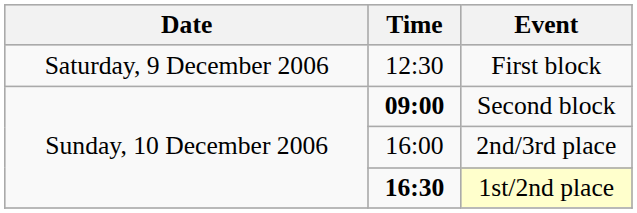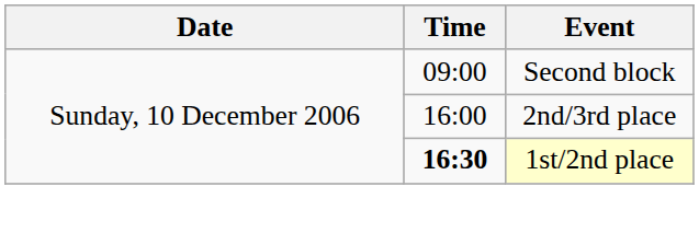- row: Saturday, 9 December 2006 | 12:30 | First block
Second block | Time: bold -> normal
